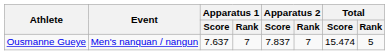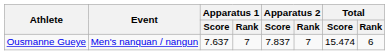Ousmanne Gueye | Total / Rank: 5 -> 6
